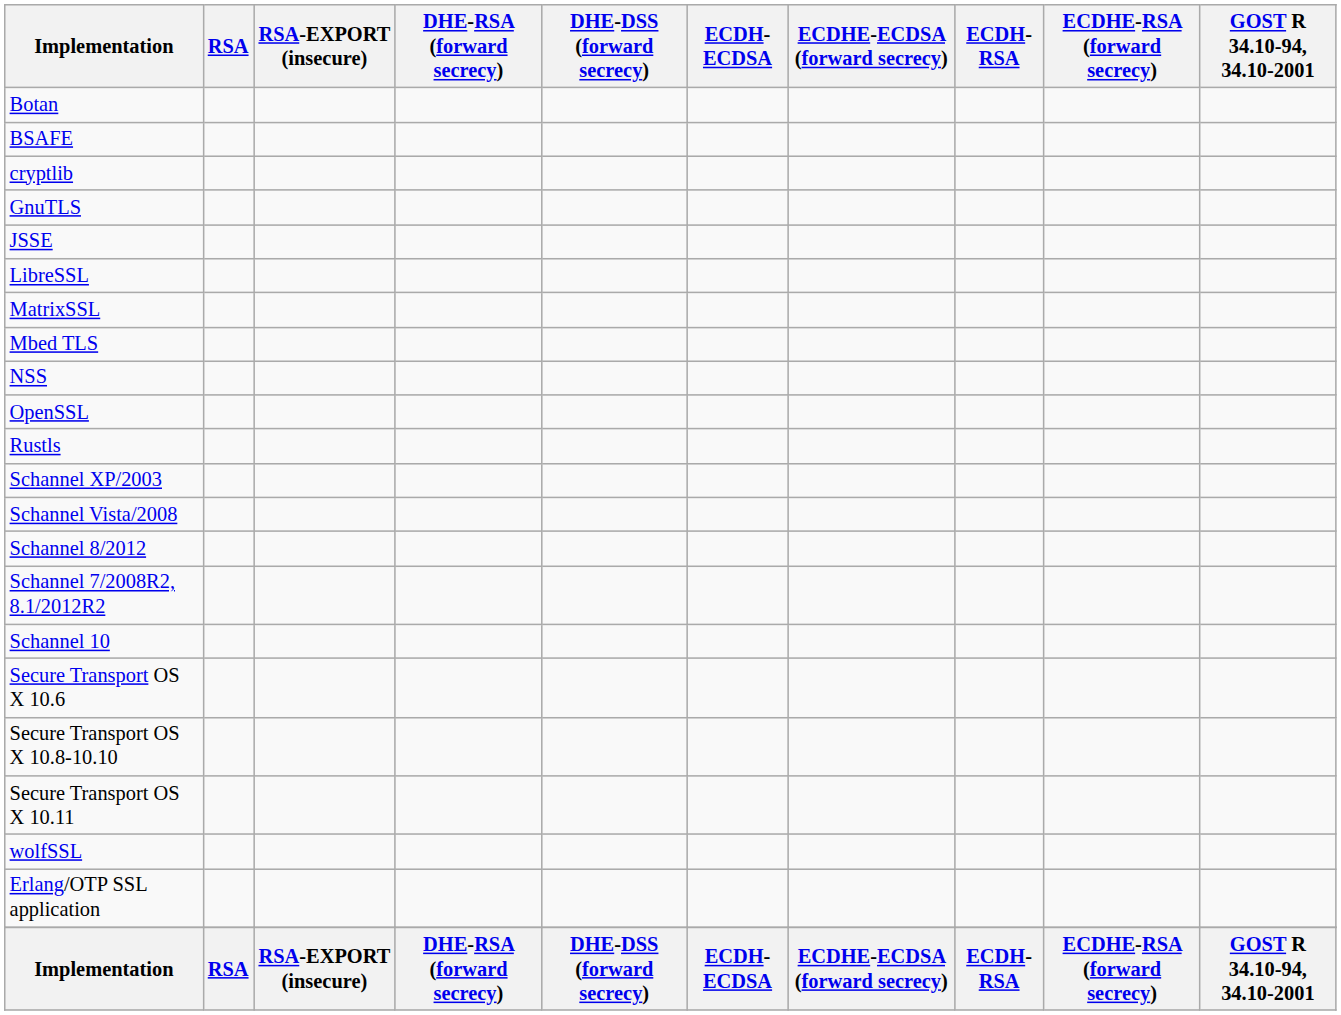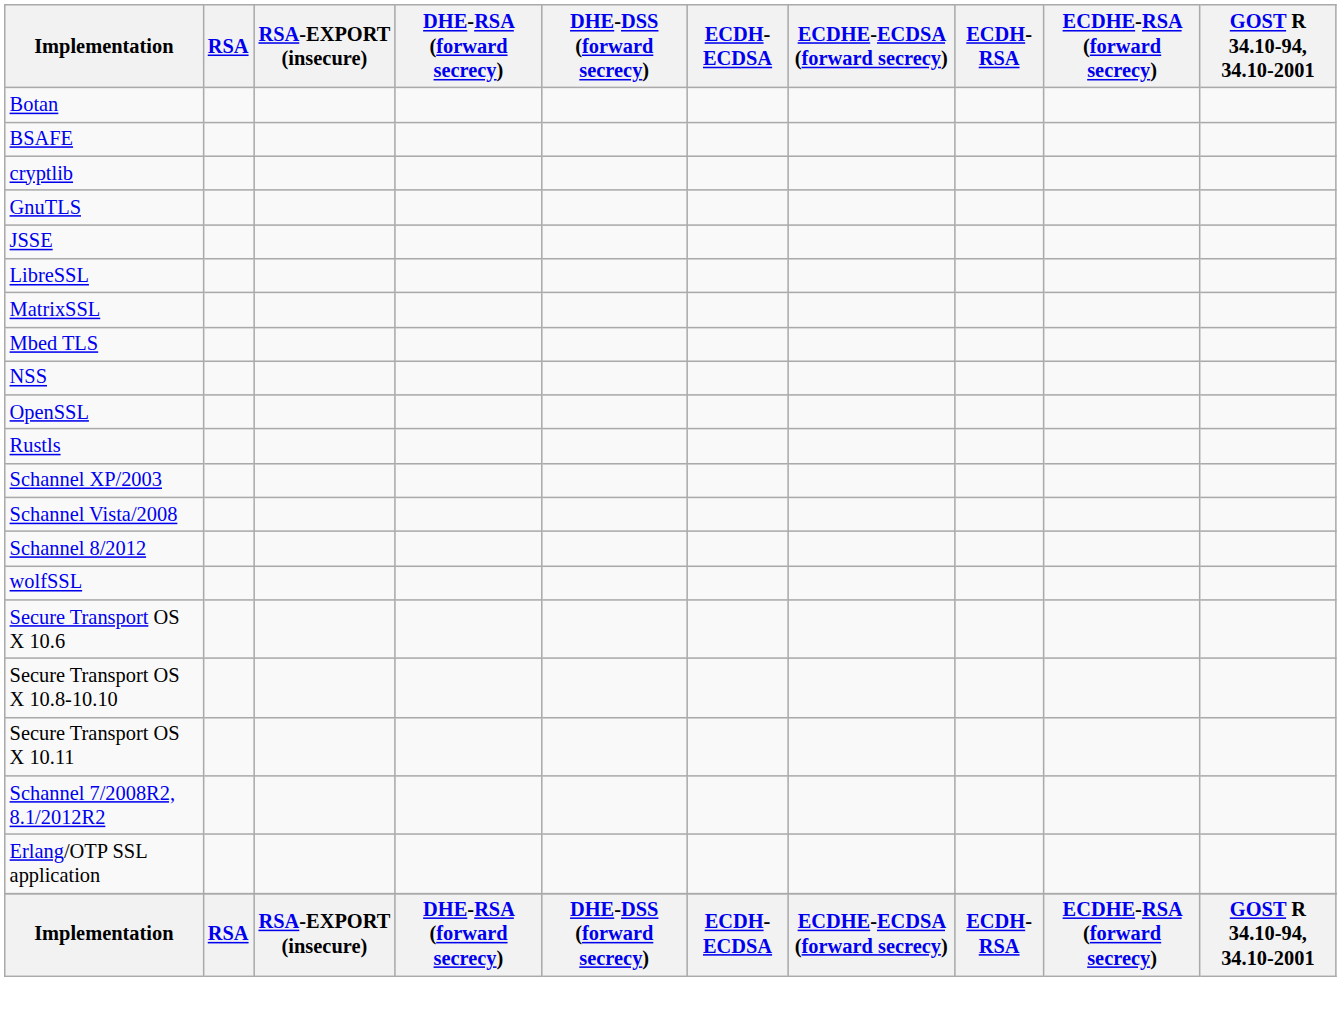rows swapped: Schannel 7/2008R2, 8.1/2012R2 <-> wolfSSL
- row: Schannel 10
